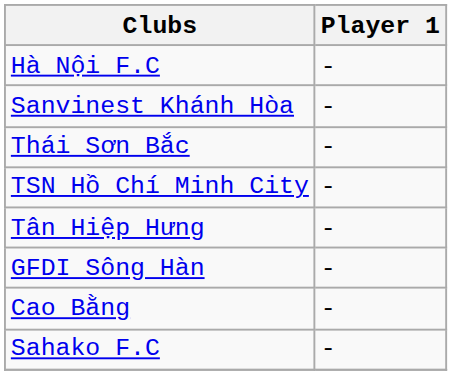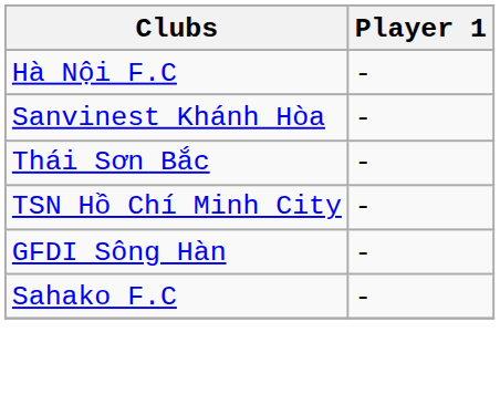- row: Tân Hiệp Hưng | -
- row: Cao Bằng | -
